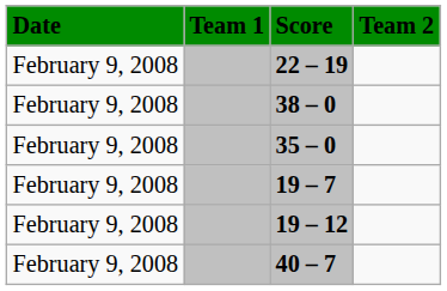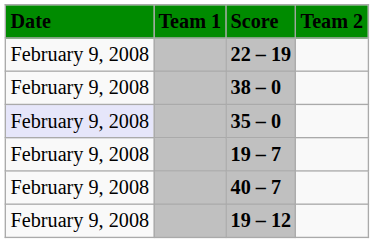35 – 0 | Date: no background -> lavender background
rows swapped: 40 – 7 <-> 19 – 12
